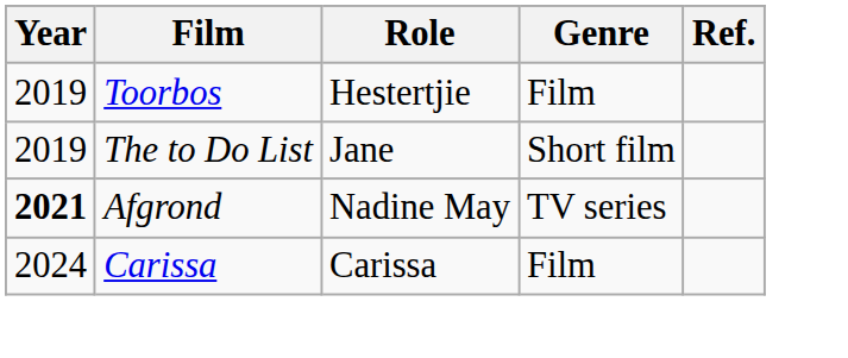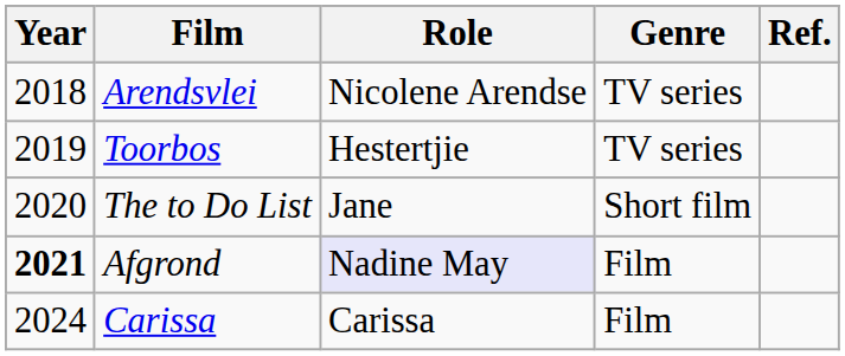+ row: 2018 | Arendsvlei | Nicolene Arendse | TV series
Toorbos | Genre: Film -> TV series
The to Do List | Year: 2019 -> 2020
Afgrond | Role: no background -> lavender background
Afgrond | Genre: TV series -> Film
